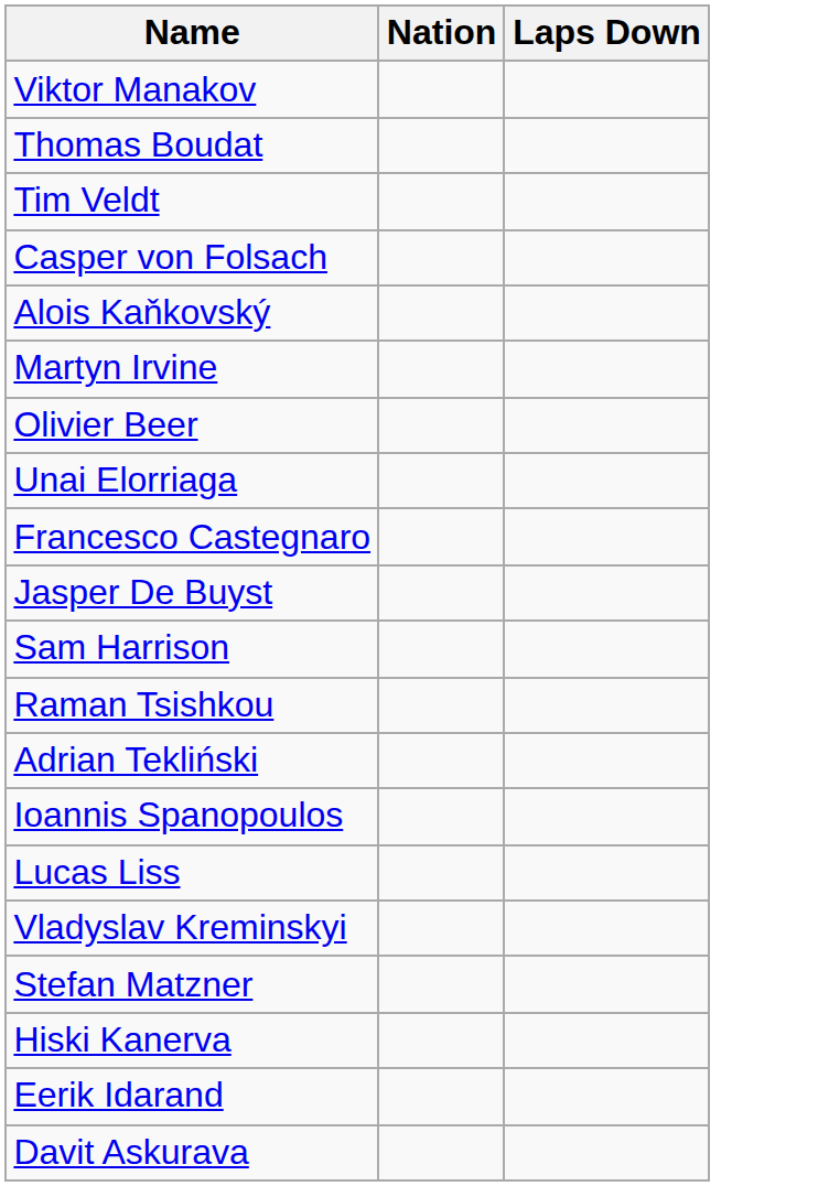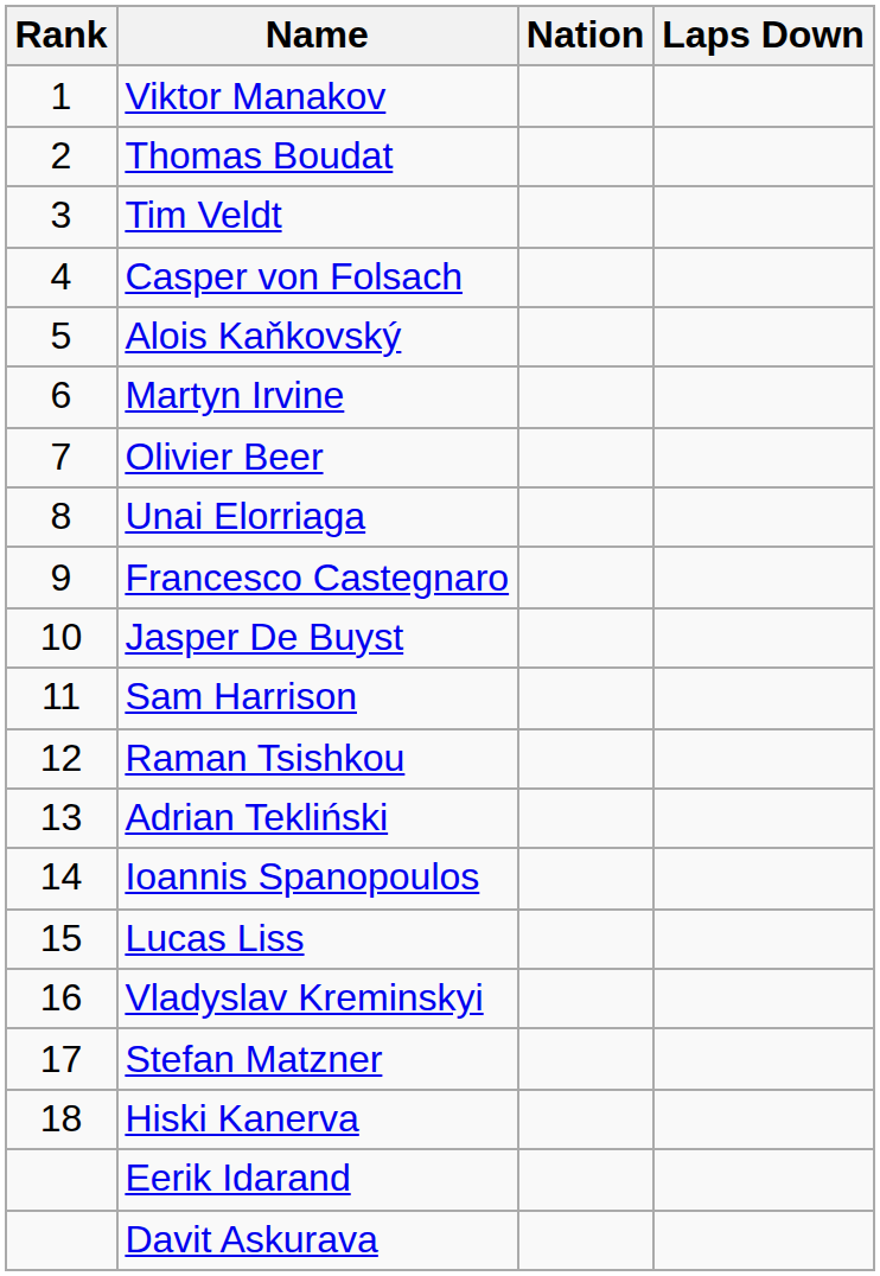+ column: Rank | 1 | 2 | 3 | 4 | 5 | 6 | 7 | 8 | 9 | 10 | 11 | 12 | 13 | 14 | 15 | 16 | 17 | 18
